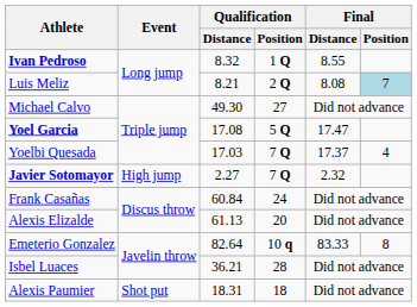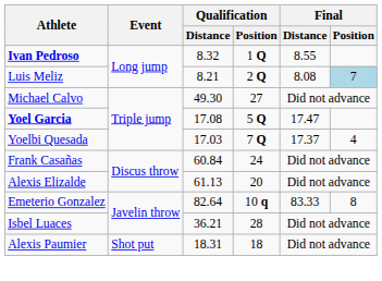- row: Javier Sotomayor | High jump | 2.27 | 7 Q | 2.32
